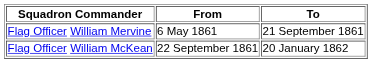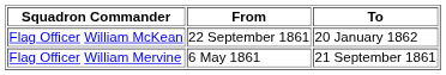rows swapped: Flag Officer William Mervine <-> Flag Officer William McKean
